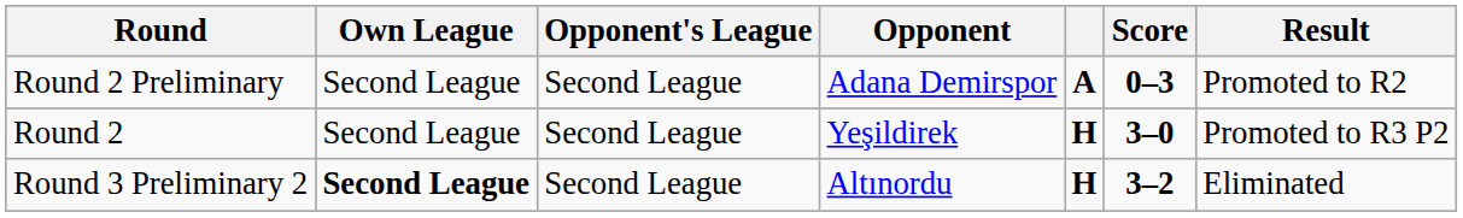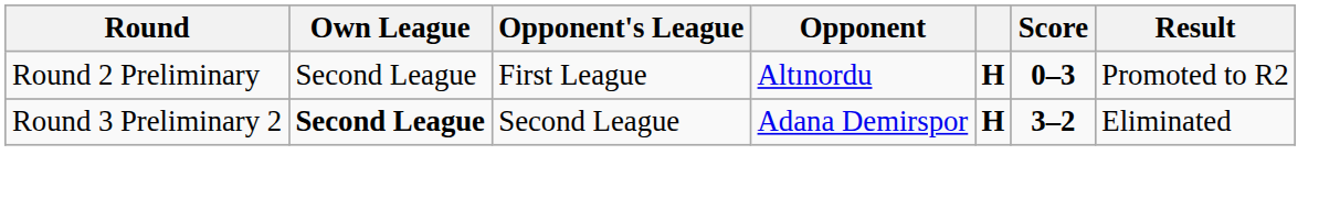Round 2 Preliminary | Opponent's League: Second League -> First League
Round 2 Preliminary | Opponent: Adana Demirspor -> Altınordu
Round 2 Preliminary | column 5: A -> H
- row: Round 2 | Second League | Second League | Yeşildirek | H | 3–0 | Promoted to R3 P2
Round 3 Preliminary 2 | Opponent: Altınordu -> Adana Demirspor
